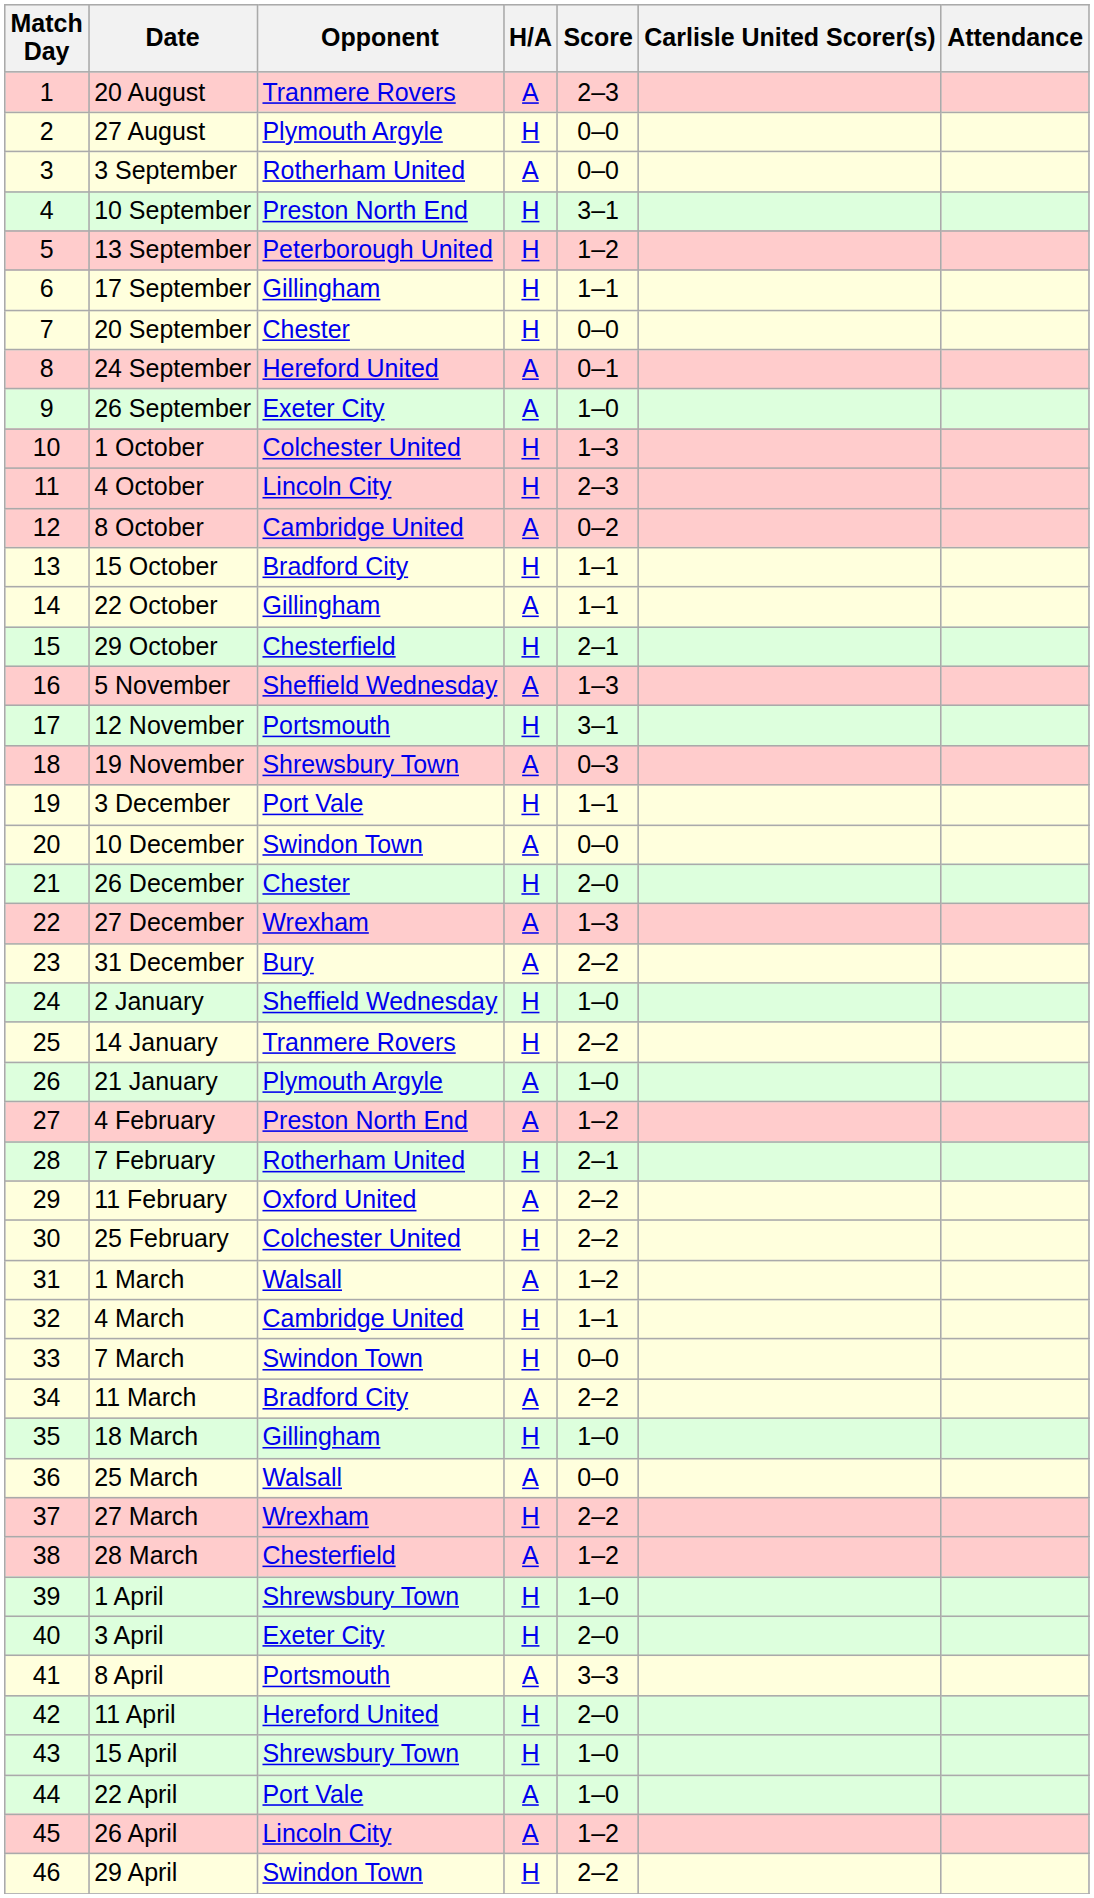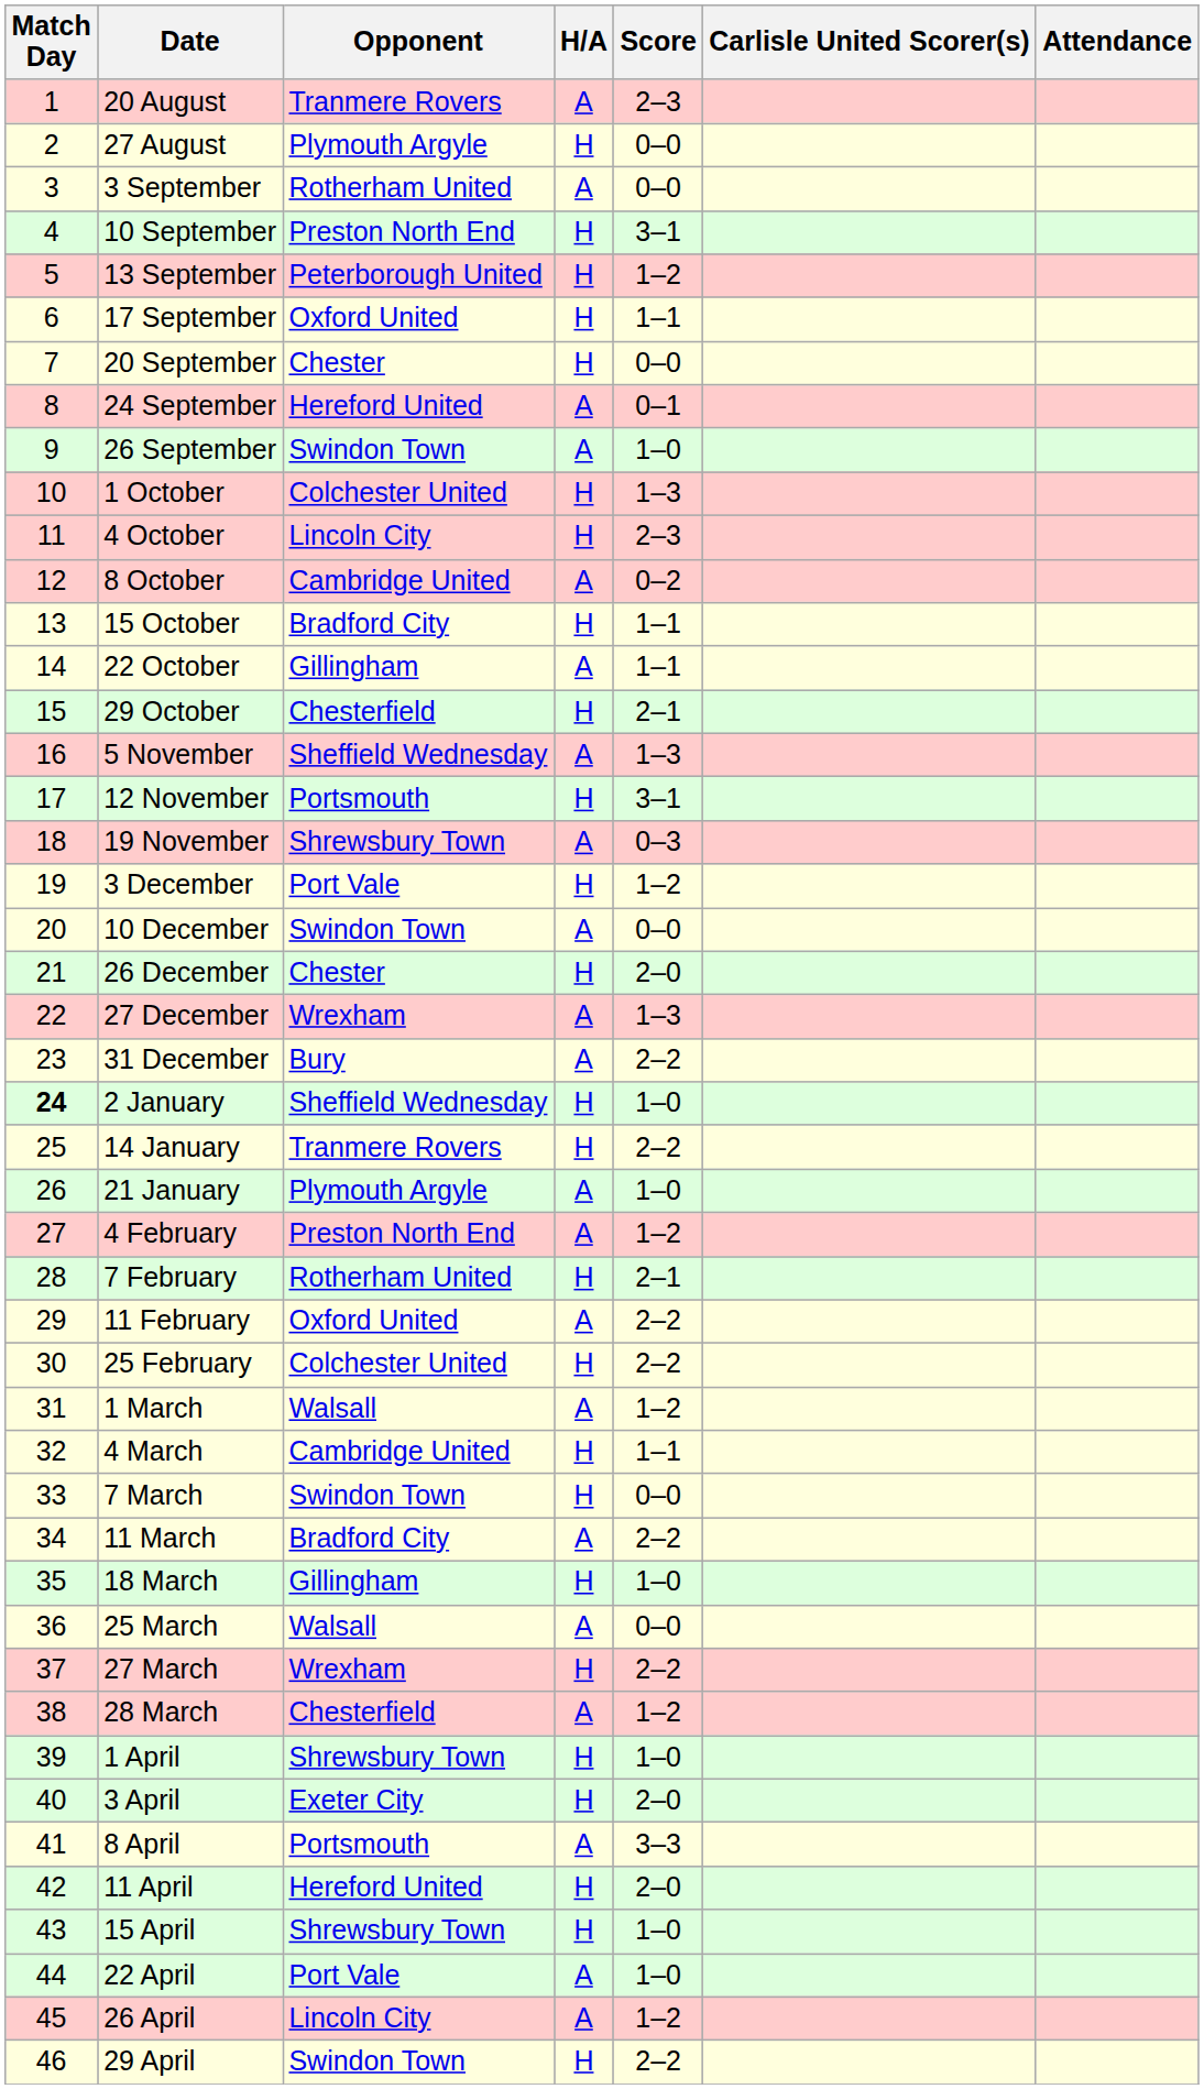17 September | Opponent: Gillingham -> Oxford United
26 September | Opponent: Exeter City -> Swindon Town
3 December | Score: 1–1 -> 1–2
2 January | Match Day: normal -> bold
